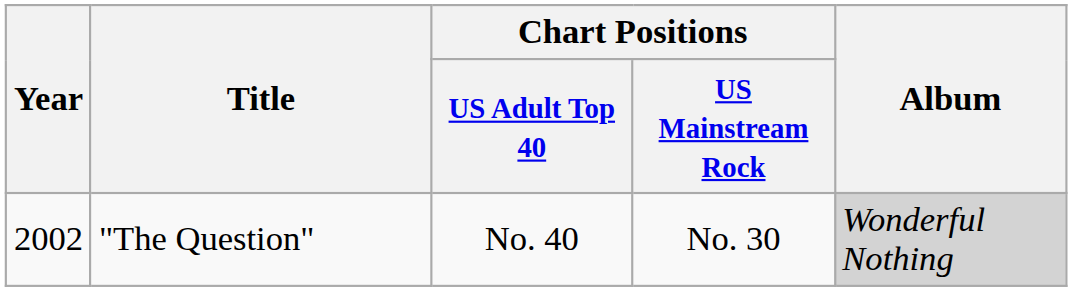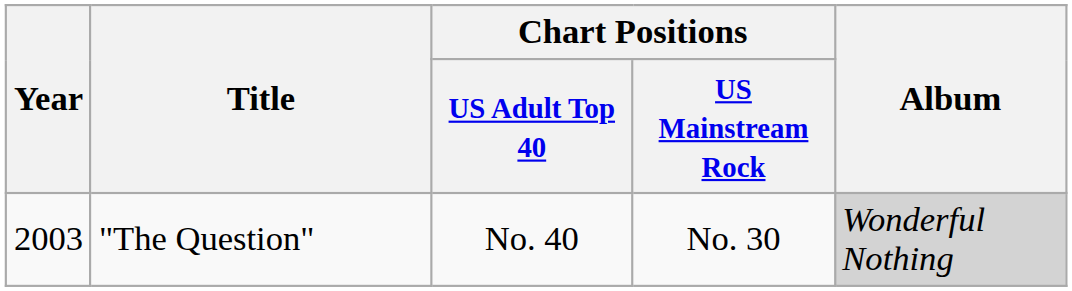"The Question" | Year: 2002 -> 2003
